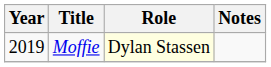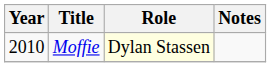Moffie | Year: 2019 -> 2010
